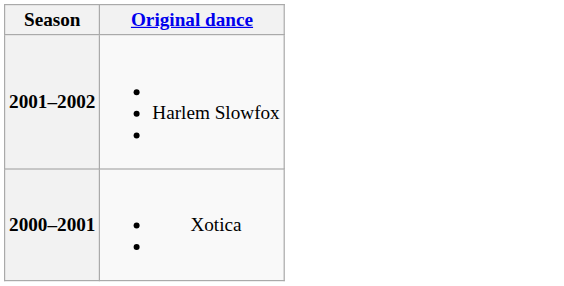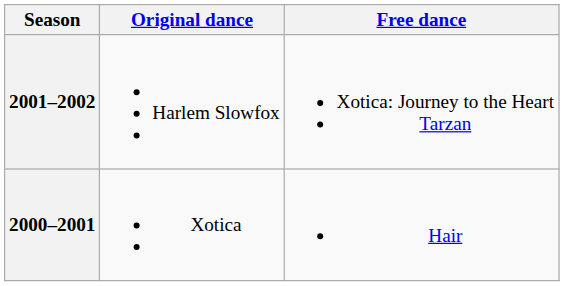+ column: Free dance | Xotica: Journey to the Heart Tarzan | Hair
